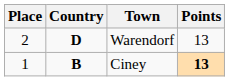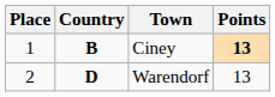rows swapped: Ciney <-> Warendorf
